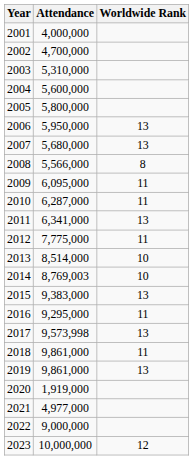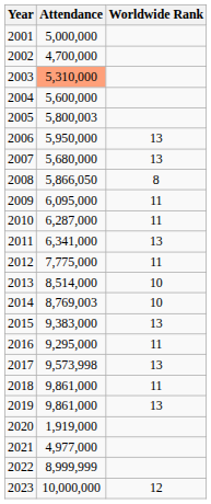2001 | Attendance: 4,000,000 -> 5,000,000
2003 | Attendance: no background -> lightsalmon background
2005 | Attendance: 5,800,000 -> 5,800,003
2008 | Attendance: 5,566,000 -> 5,866,050
2022 | Attendance: 9,000,000 -> 8,999,999
